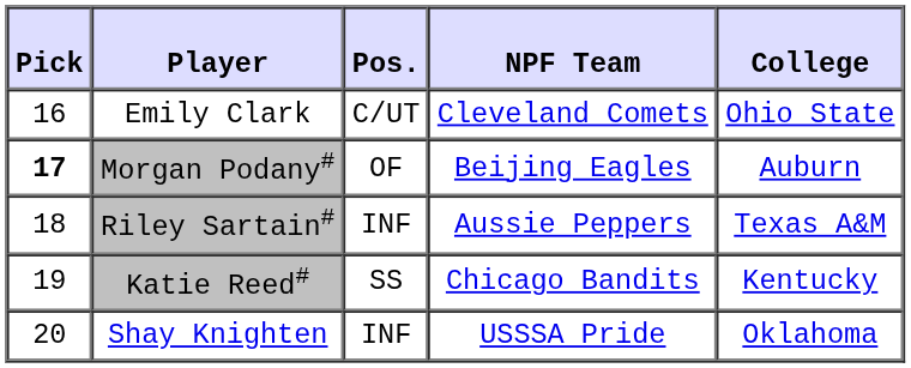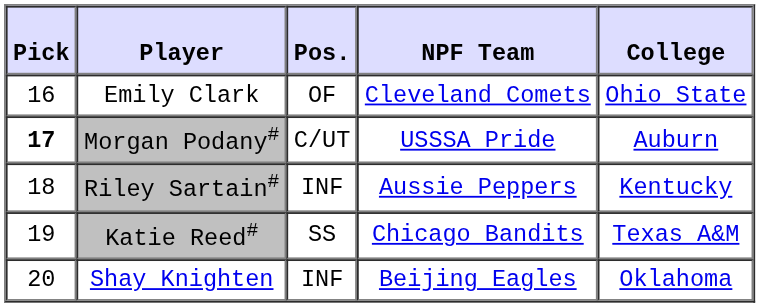Emily Clark | Pos.: C/UT -> OF
Morgan Podany# | Pos.: OF -> C/UT
Morgan Podany# | NPF Team: Beijing Eagles -> USSSA Pride
Riley Sartain# | College: Texas A&M -> Kentucky
Katie Reed# | College: Kentucky -> Texas A&M
Shay Knighten | NPF Team: USSSA Pride -> Beijing Eagles
